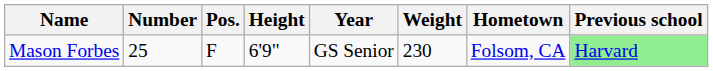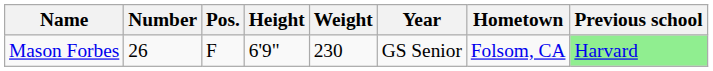columns swapped: Weight <-> Year
Mason Forbes | Number: 25 -> 26
